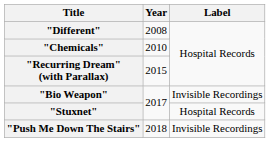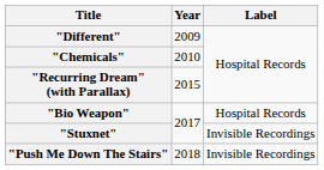"Different" | Year: 2008 -> 2009
"Bio Weapon" | Label: Invisible Recordings -> Hospital Records
"Stuxnet" | Label: Hospital Records -> Invisible Recordings
